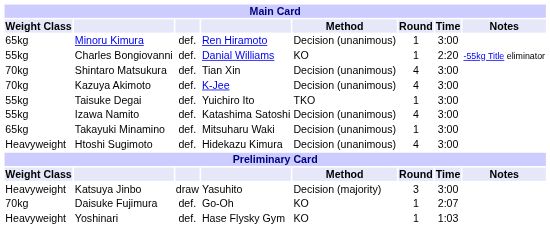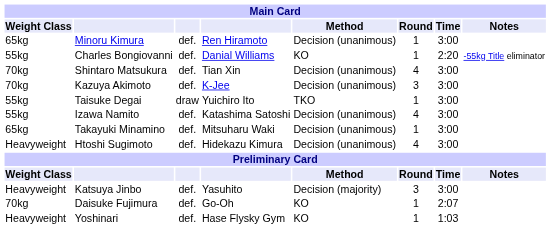Kazuya Akimoto | Round: 4 -> 3
Taisuke Degai | column 3: def. -> draw
Katsuya Jinbo | column 3: draw -> def.
